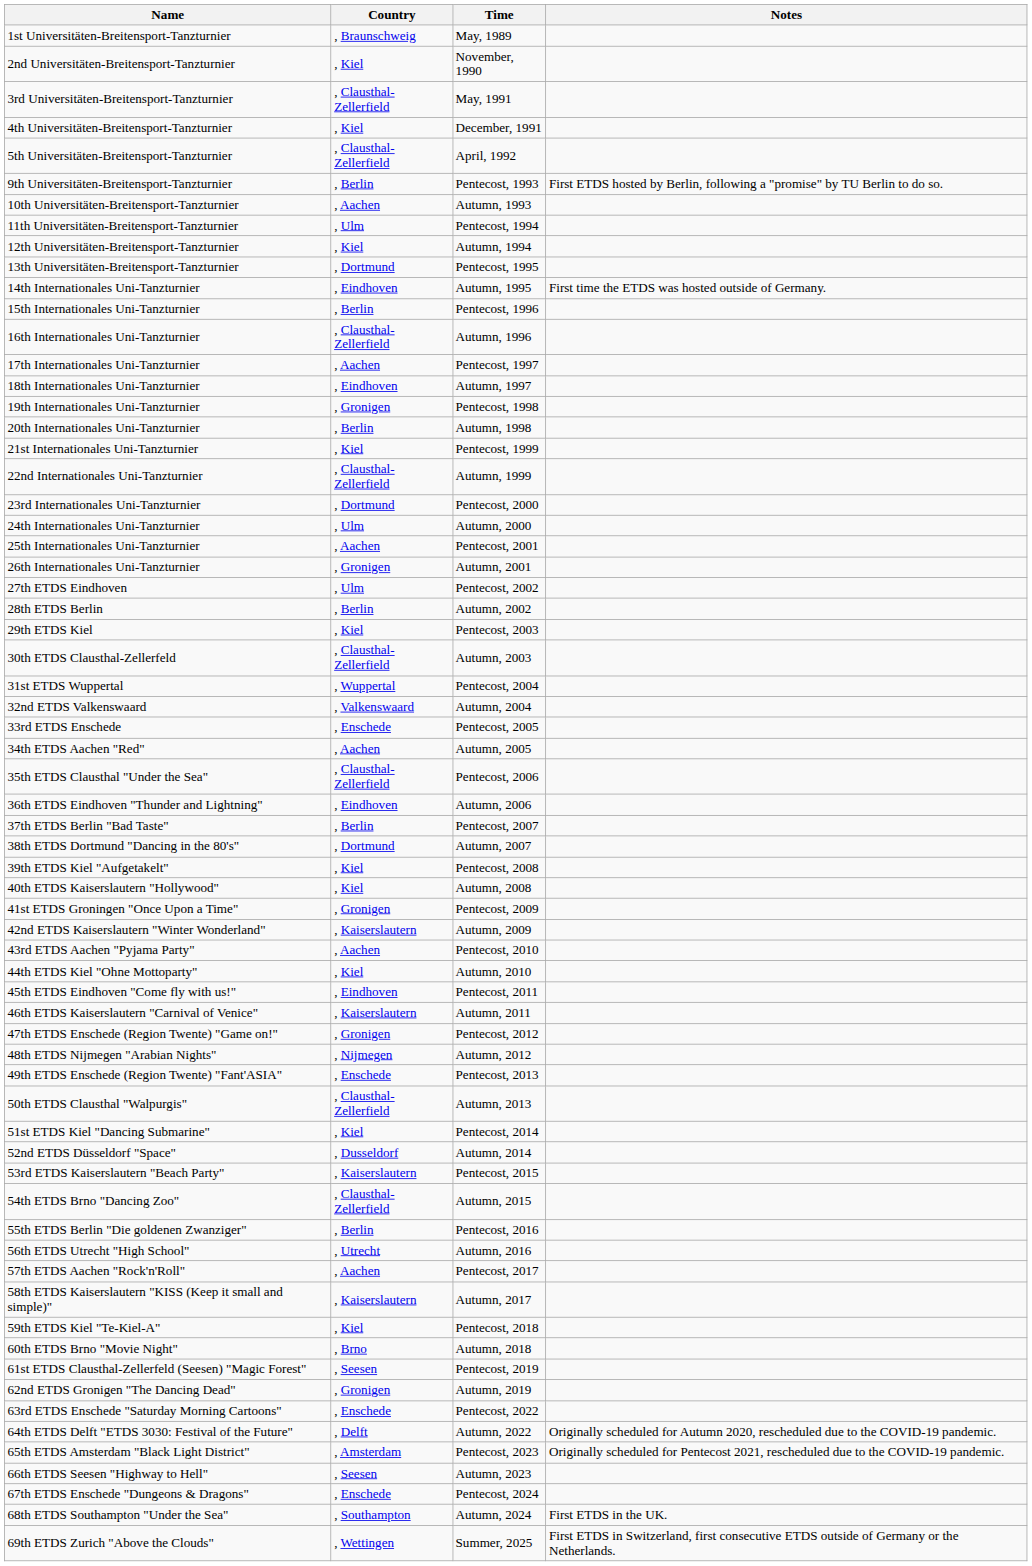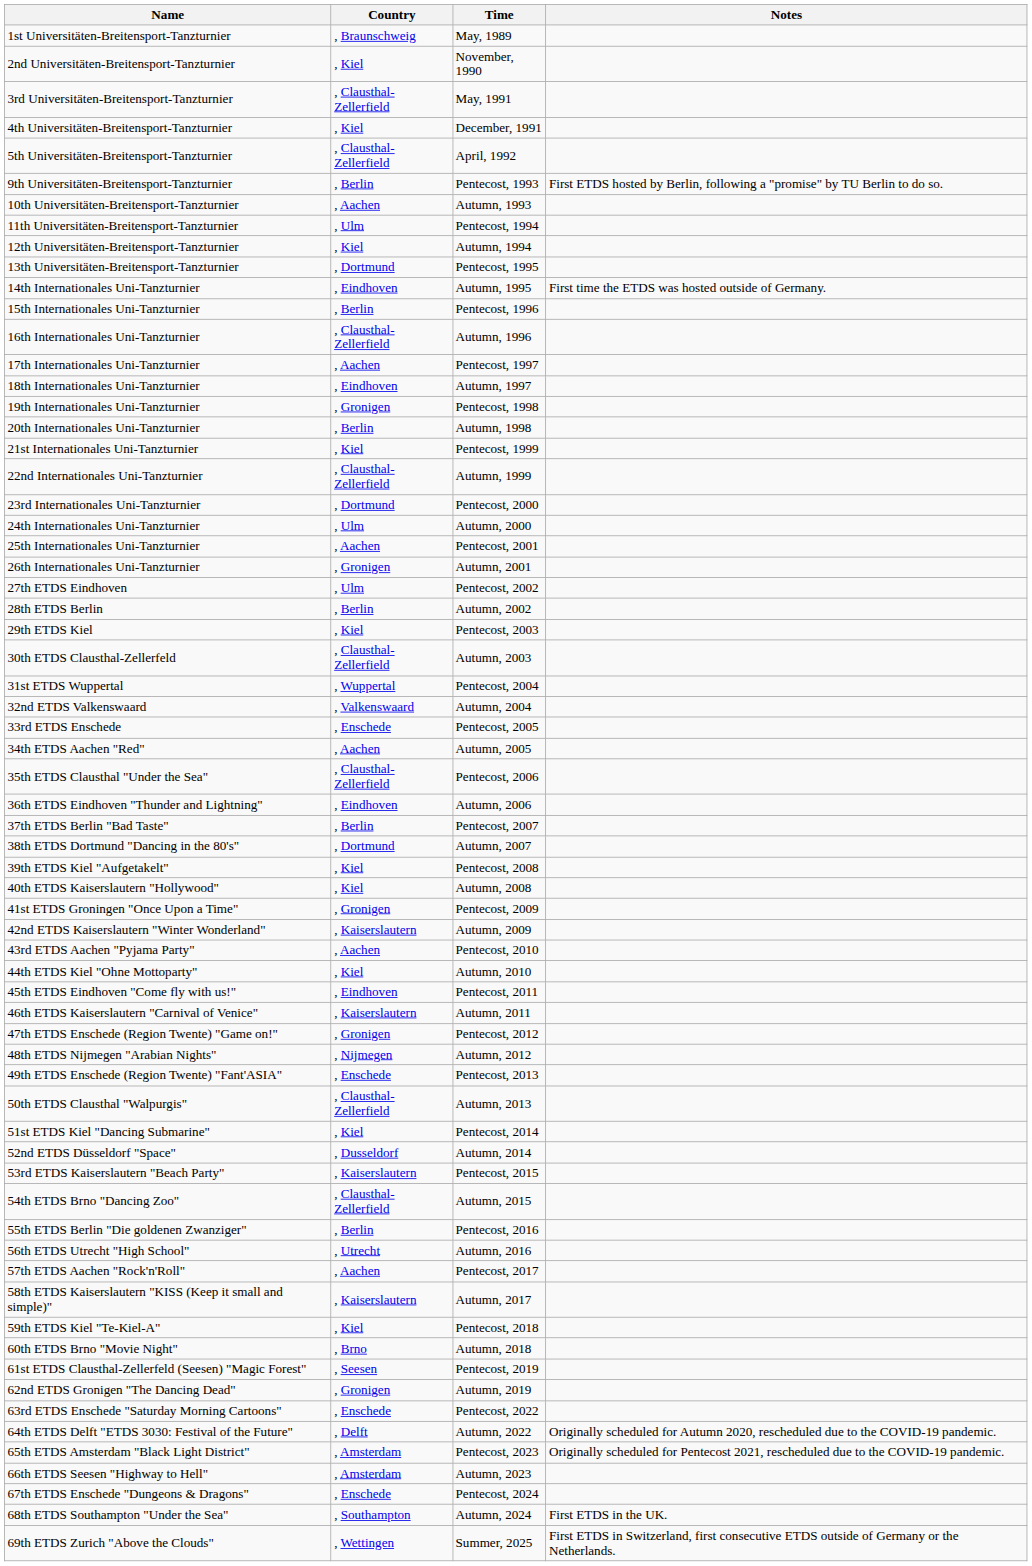66th ETDS Seesen "Highway to Hell" | Country: , Seesen -> , Amsterdam
